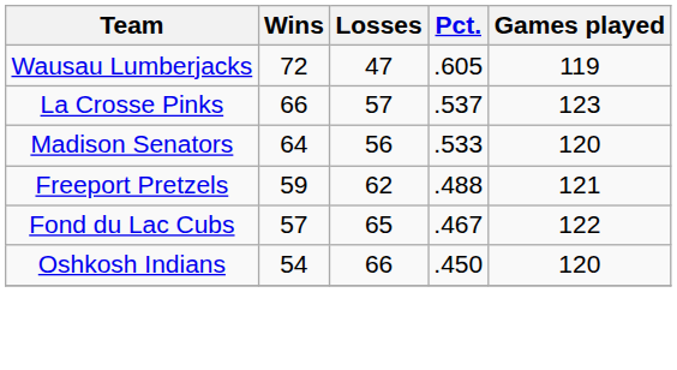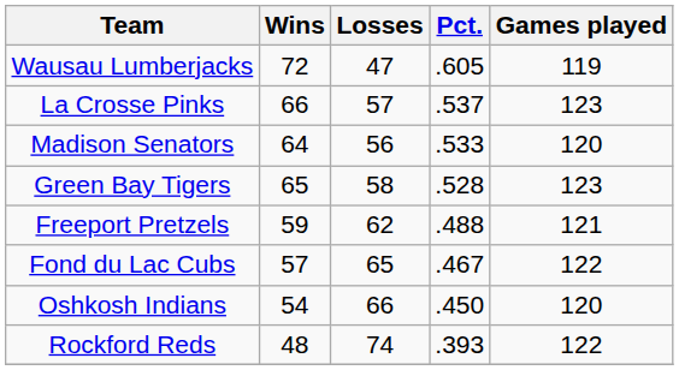+ row: Green Bay Tigers | 65 | 58 | .528 | 123
+ row: Rockford Reds | 48 | 74 | .393 | 122
